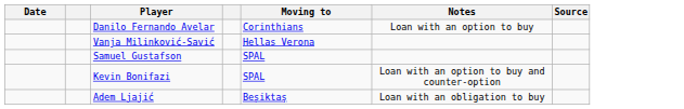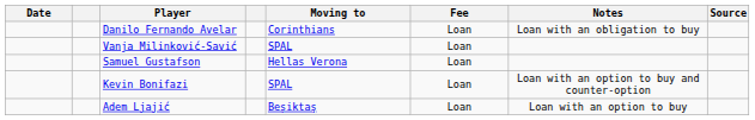+ column: Fee | Loan | Loan | Loan | Loan | Loan
Danilo Fernando Avelar | Notes: Loan with an option to buy -> Loan with an obligation to buy
Vanja Milinković-Savić | Moving to: Hellas Verona -> SPAL
Samuel Gustafson | Moving to: SPAL -> Hellas Verona
Adem Ljajić | Notes: Loan with an obligation to buy -> Loan with an option to buy
